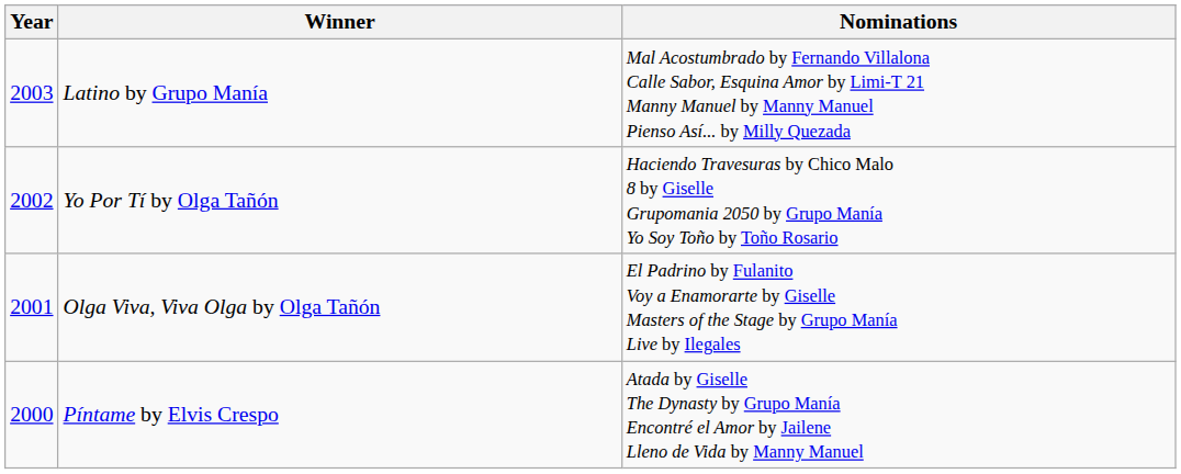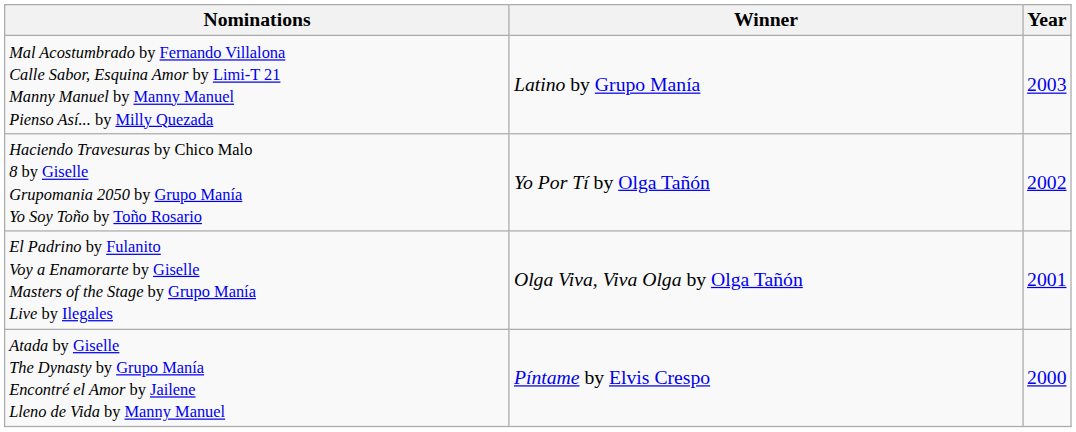columns swapped: Year <-> Nominations
